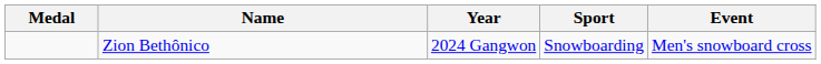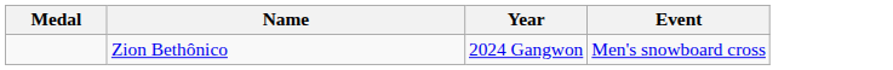- column: Sport | Snowboarding
